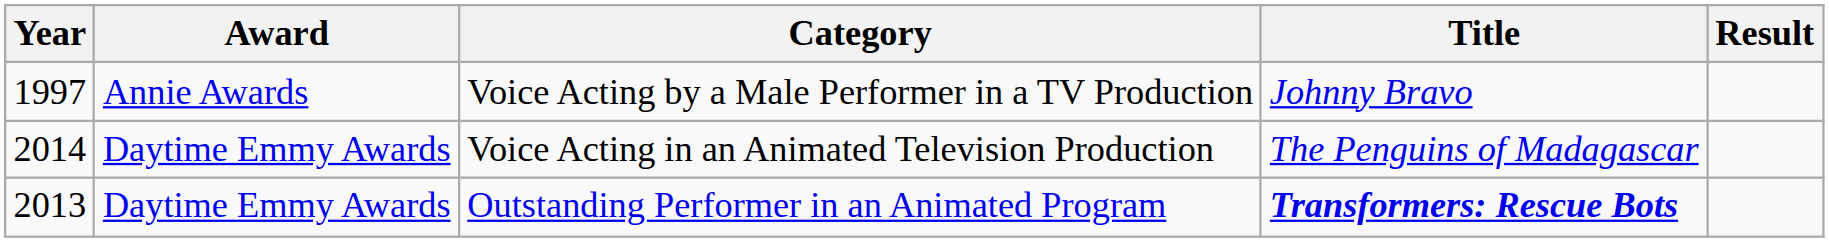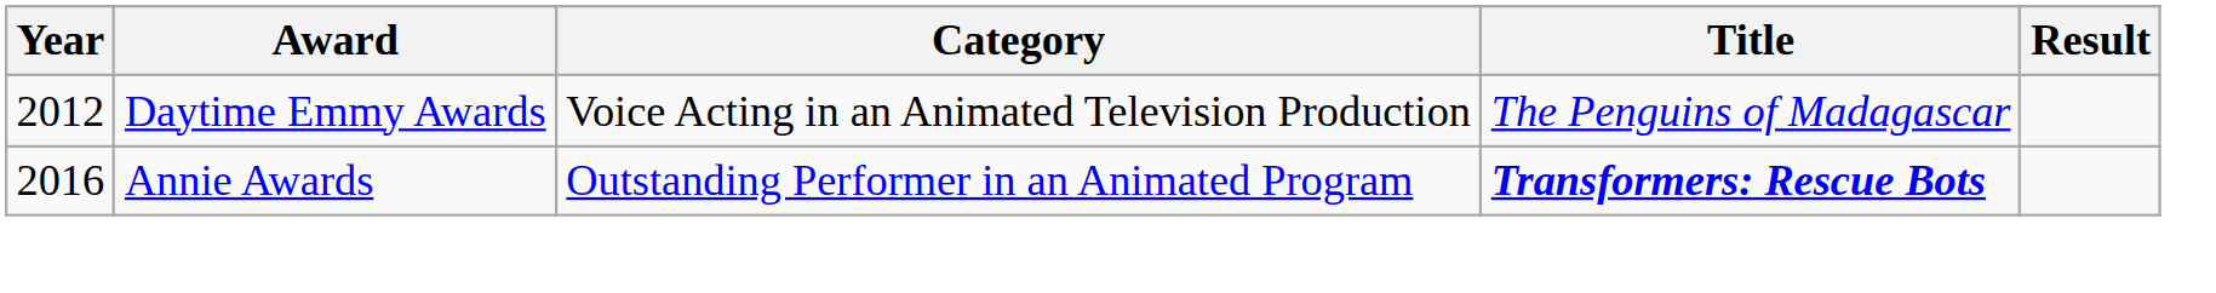- row: 1997 | Annie Awards | Voice Acting by a Male Performer in a TV Production | Johnny Bravo
Voice Acting in an Animated Television Production | Year: 2014 -> 2012
Outstanding Performer in an Animated Program | Year: 2013 -> 2016
Outstanding Performer in an Animated Program | Award: Daytime Emmy Awards -> Annie Awards
